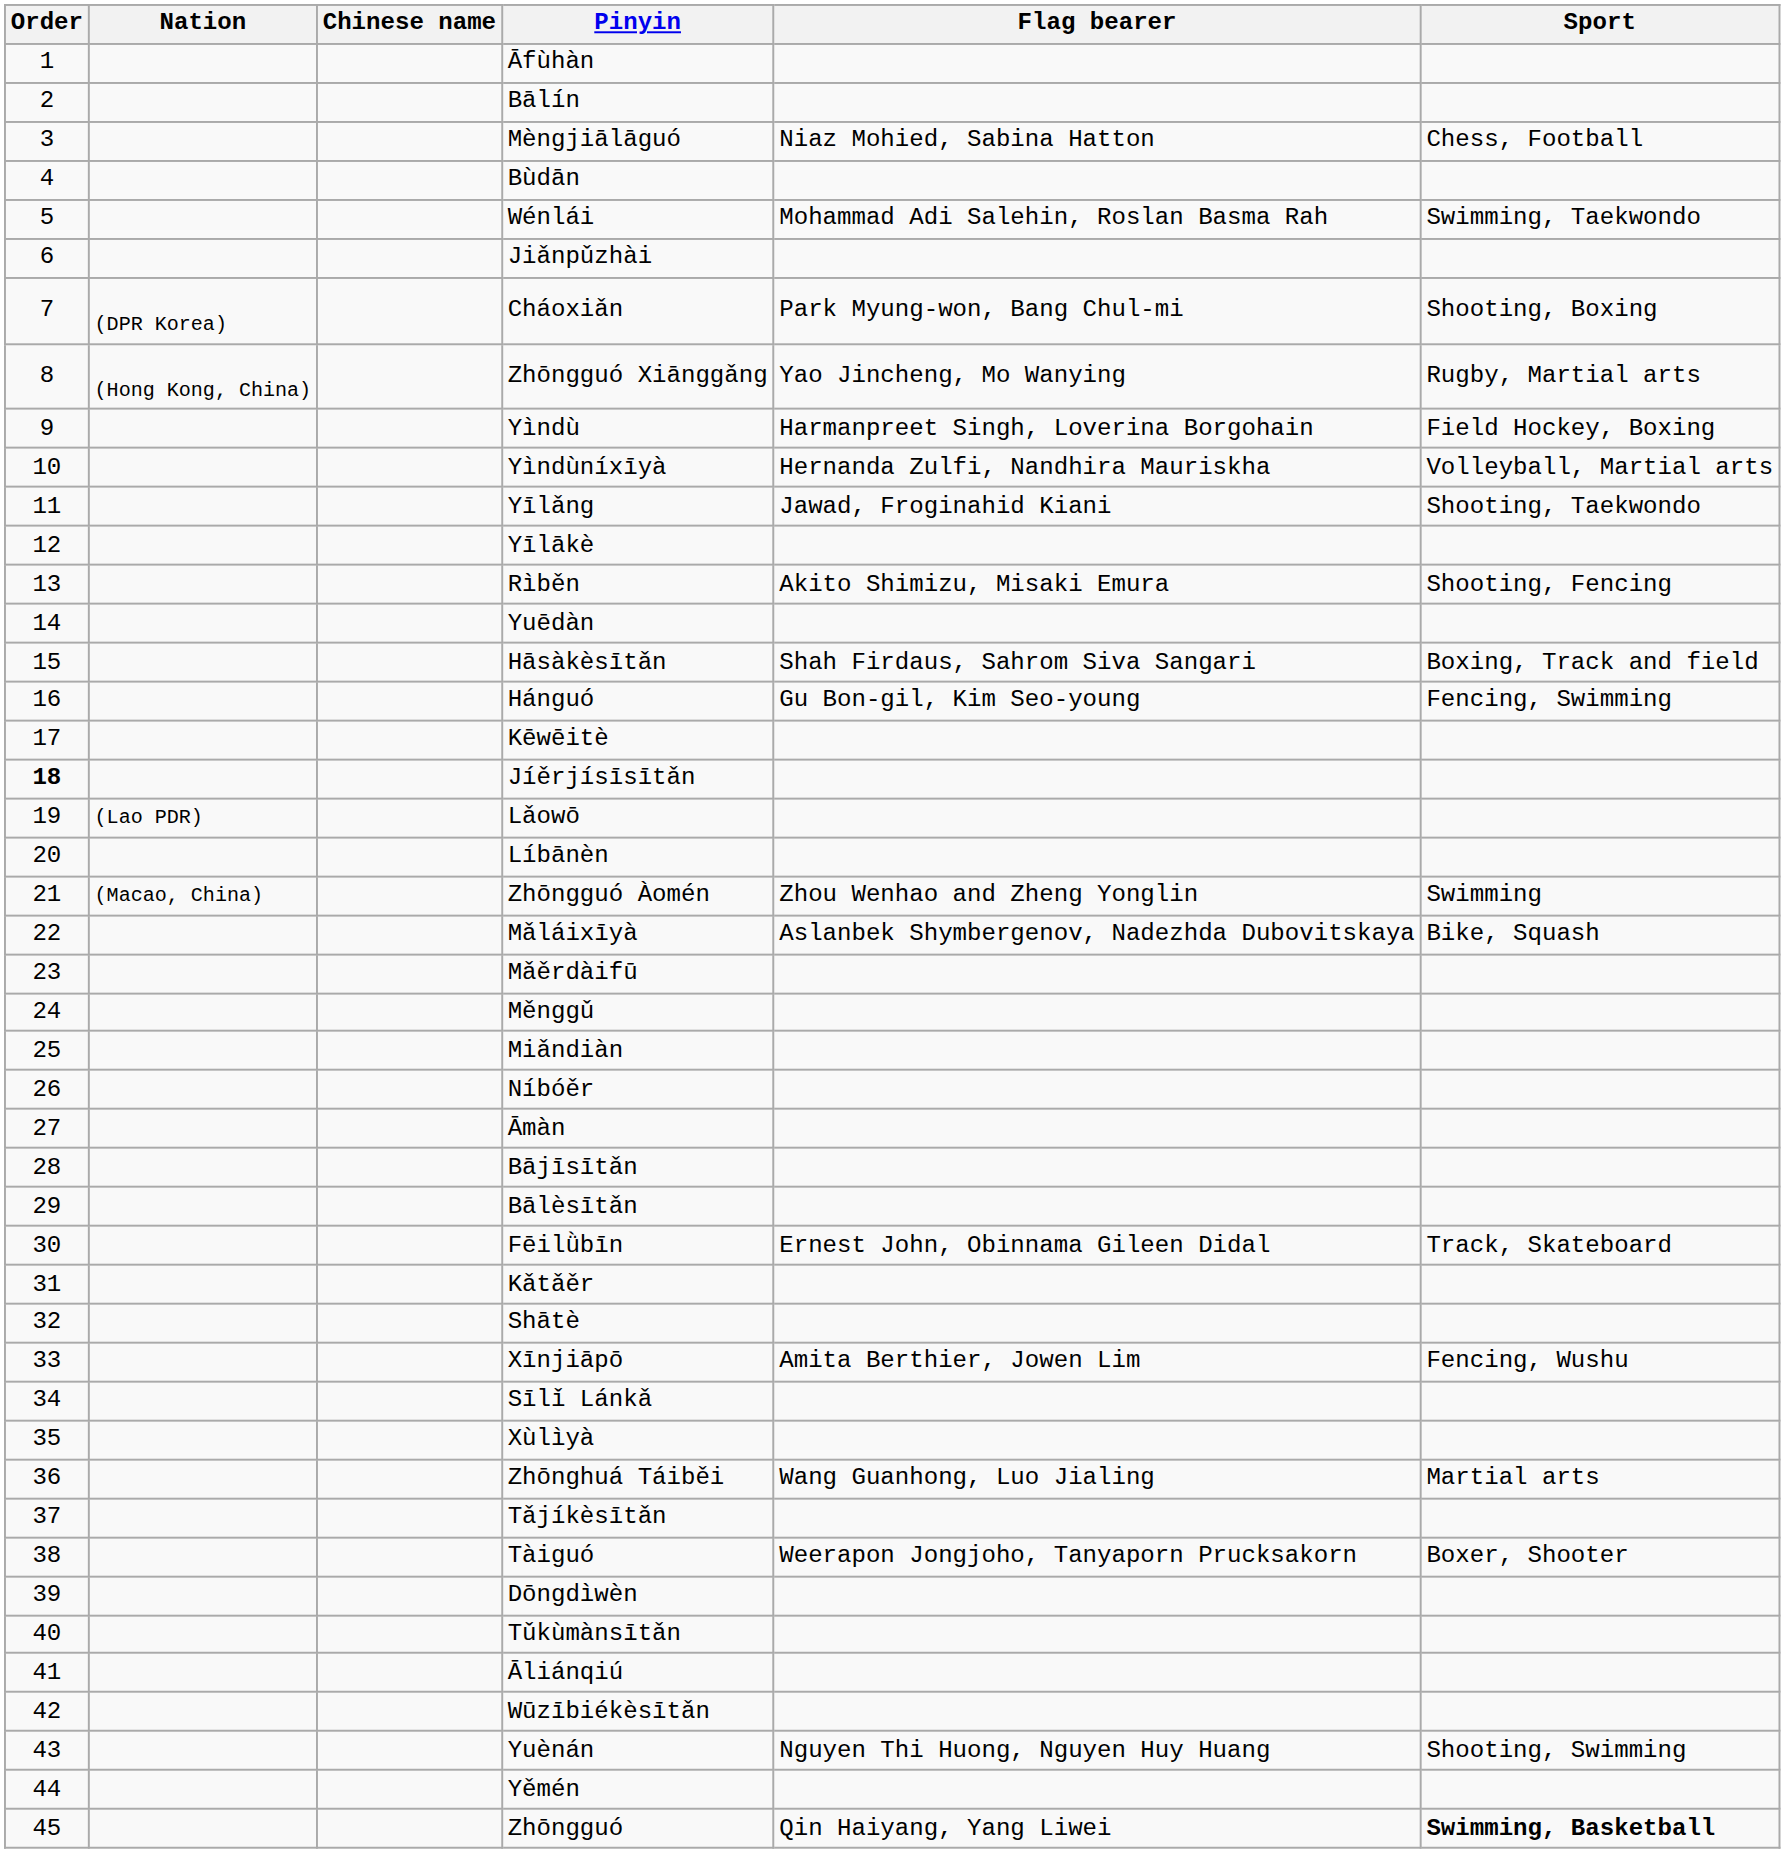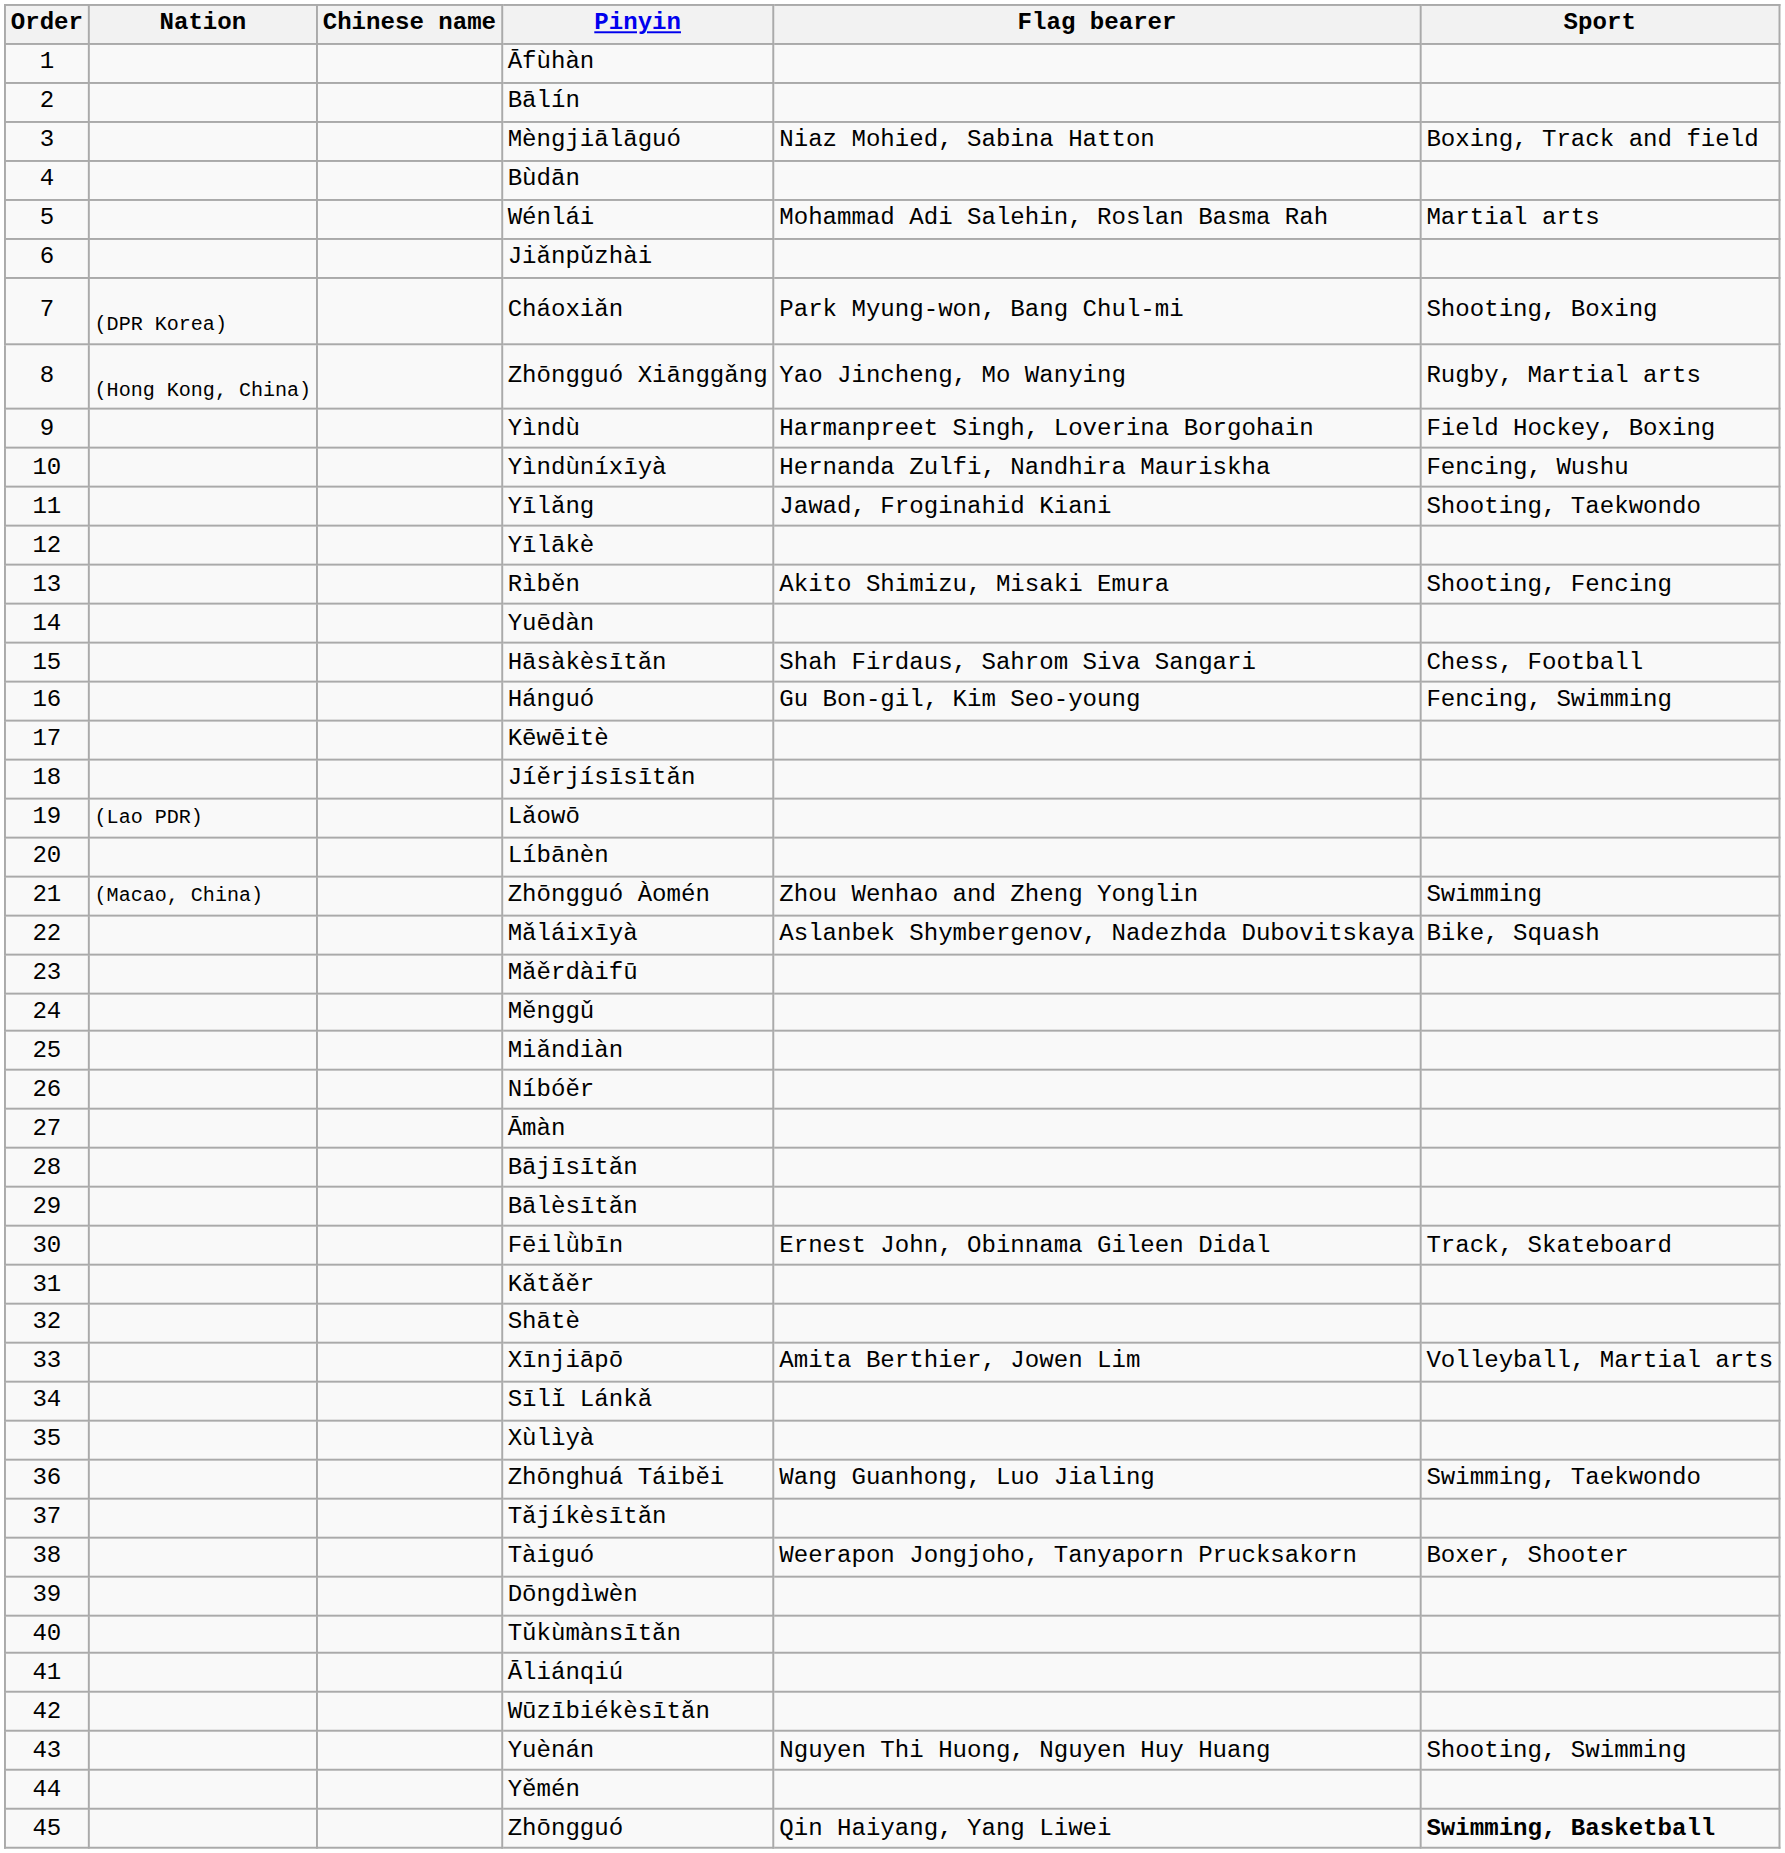Mèngjiālāguó | Sport: Chess, Football -> Boxing, Track and field
Wénlái | Sport: Swimming, Taekwondo -> Martial arts
Yìndùníxīyà | Sport: Volleyball, Martial arts -> Fencing, Wushu
Hāsàkèsītǎn | Sport: Boxing, Track and field -> Chess, Football
Jíěrjísīsītǎn | Order: bold -> normal
Xīnjiāpō | Sport: Fencing, Wushu -> Volleyball, Martial arts
Zhōnghuá Táiběi | Sport: Martial arts -> Swimming, Taekwondo
